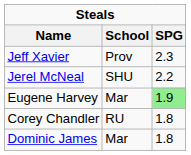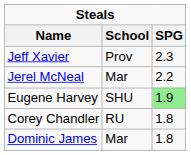Jerel McNeal | School: SHU -> Mar
Eugene Harvey | School: Mar -> SHU
